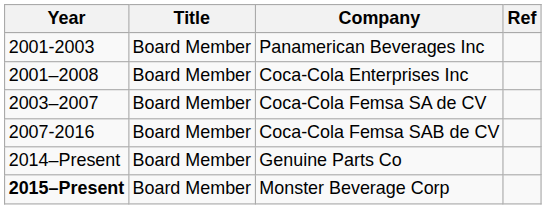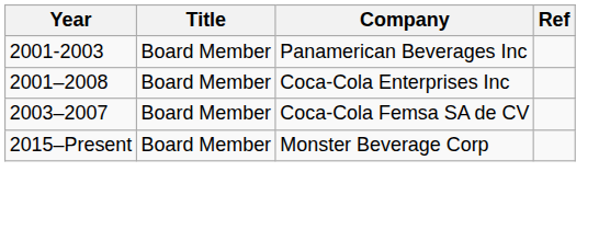- row: 2007-2016 | Board Member | Coca-Cola Femsa SAB de CV
- row: 2014–Present | Board Member | Genuine Parts Co
Monster Beverage Corp | Year: bold -> normal
